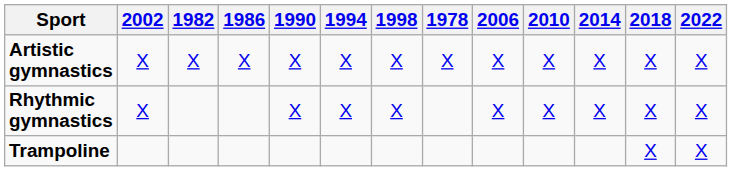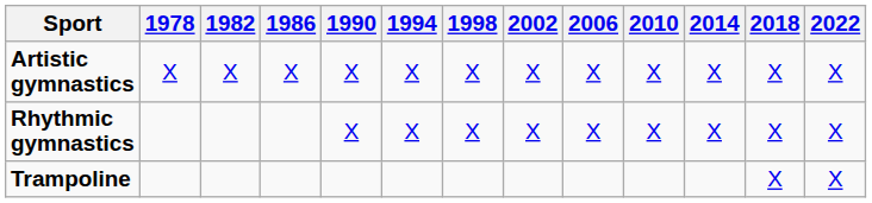columns swapped: 1978 <-> 2002
